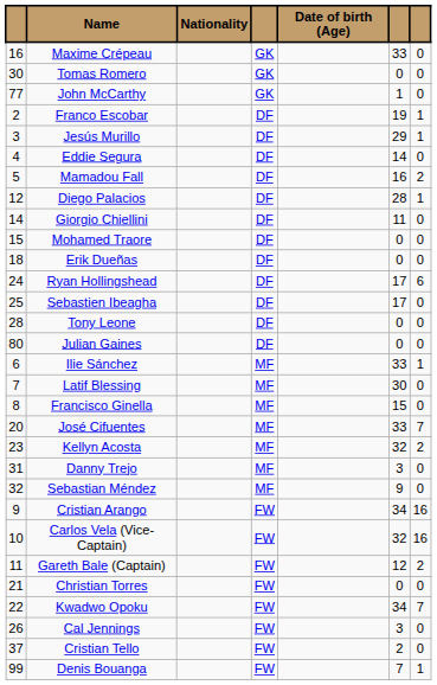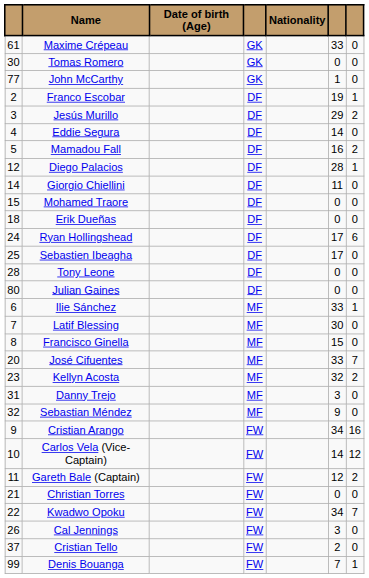columns swapped: Nationality <-> Date of birth (Age)
Maxime Crépeau | column 1: 16 -> 61
Jesús Murillo | column 7: 1 -> 2
Carlos Vela (Vice-Captain) | column 6: 32 -> 14
Carlos Vela (Vice-Captain) | column 7: 16 -> 12
